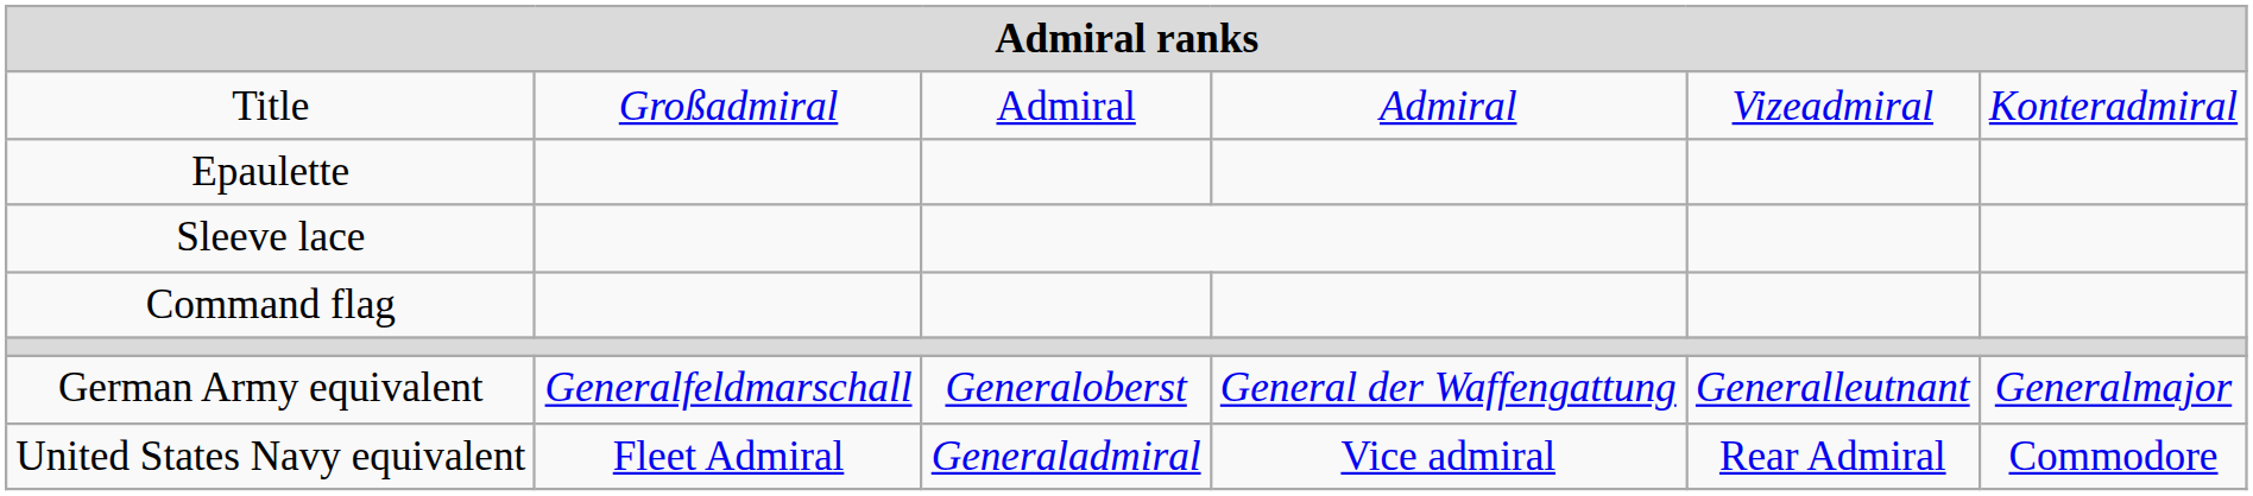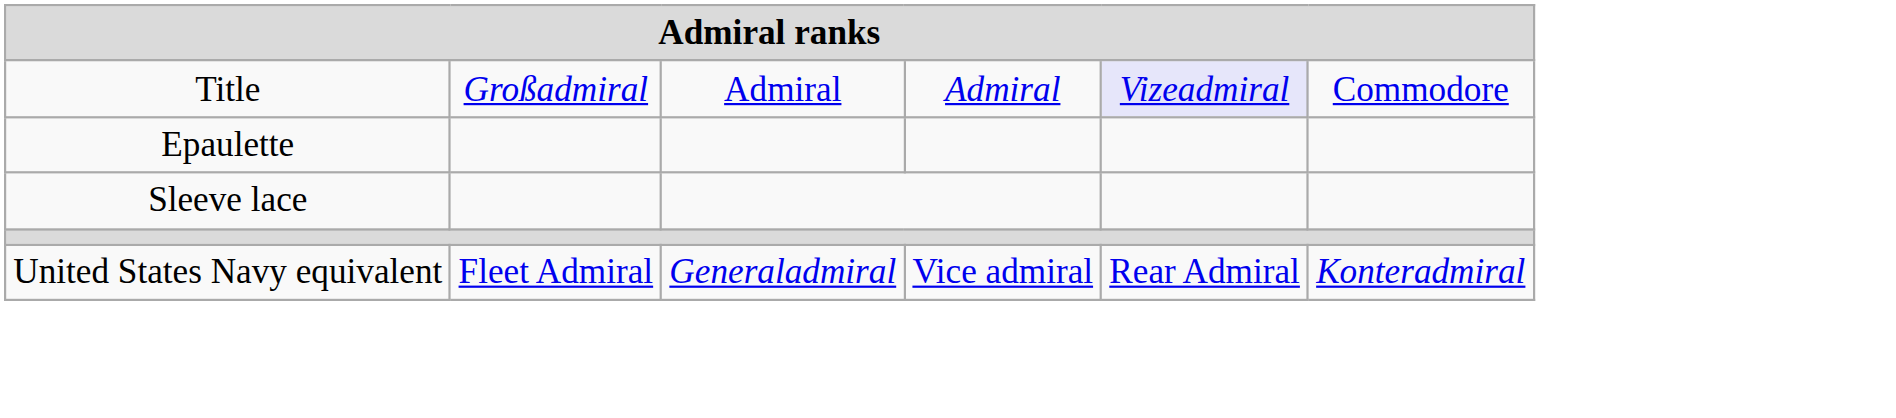Title | column 5: no background -> lavender background
Title | column 6: Konteradmiral -> Commodore
- row: Command flag
- row: German Army equivalent | Generalfeldmarschall | Generaloberst | General der Waffengattung | Generalleutnant | Generalmajor
United States Navy equivalent | column 6: Commodore -> Konteradmiral
